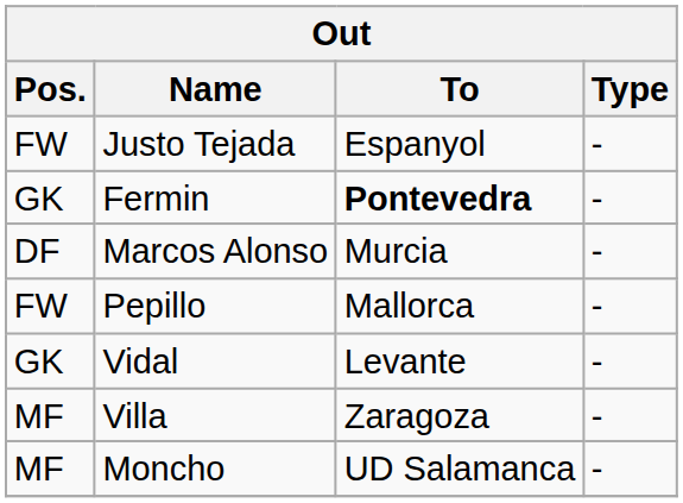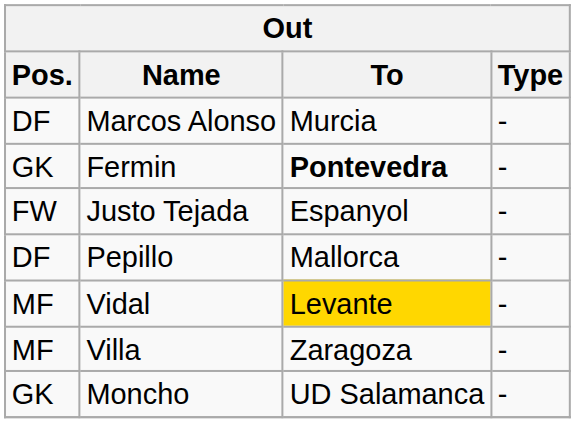rows swapped: Justo Tejada <-> Marcos Alonso
Pepillo | Pos.: FW -> DF
Vidal | Pos.: GK -> MF
Vidal | To: no background -> gold background
Moncho | Pos.: MF -> GK
